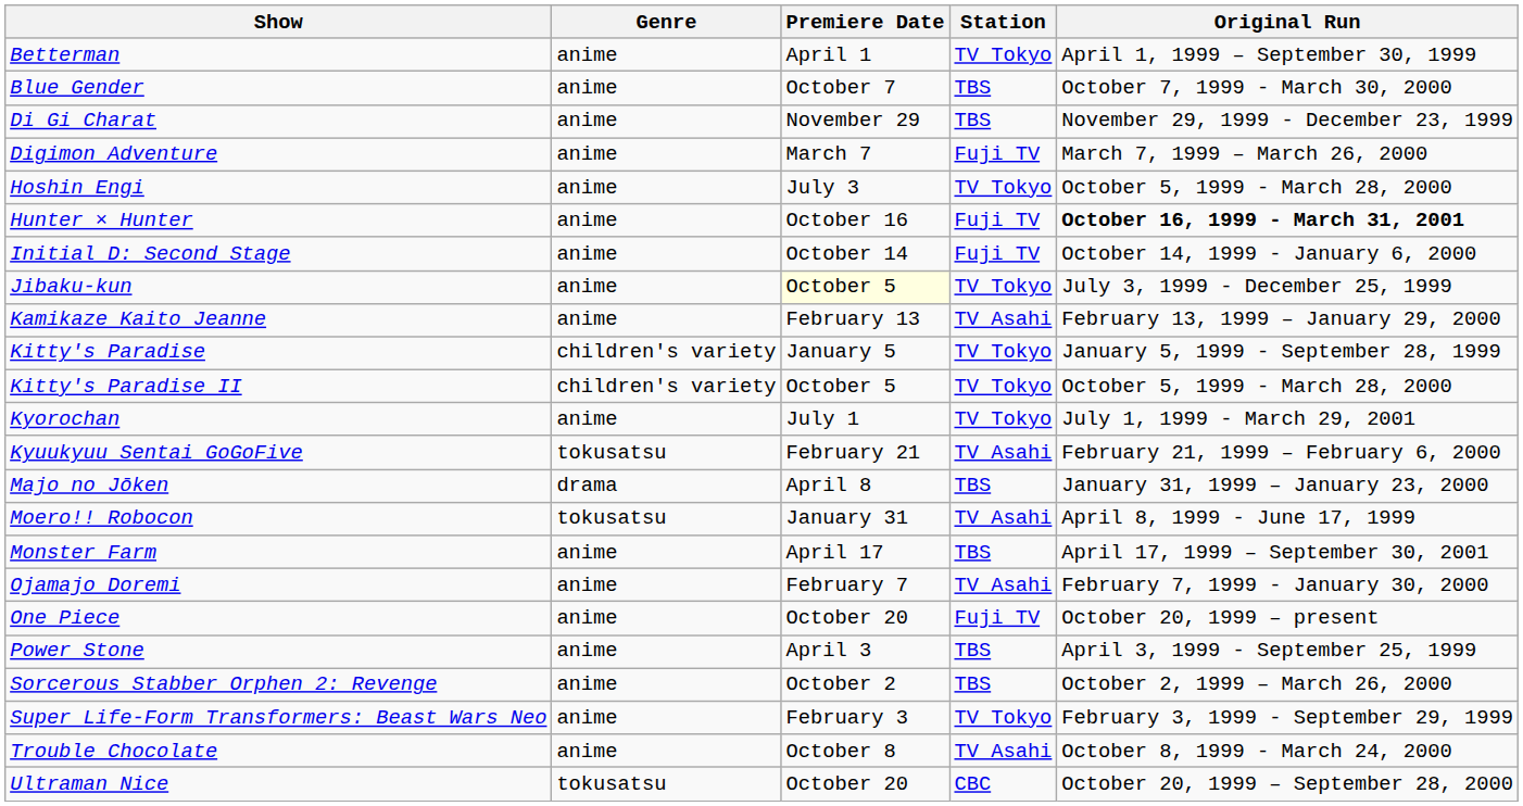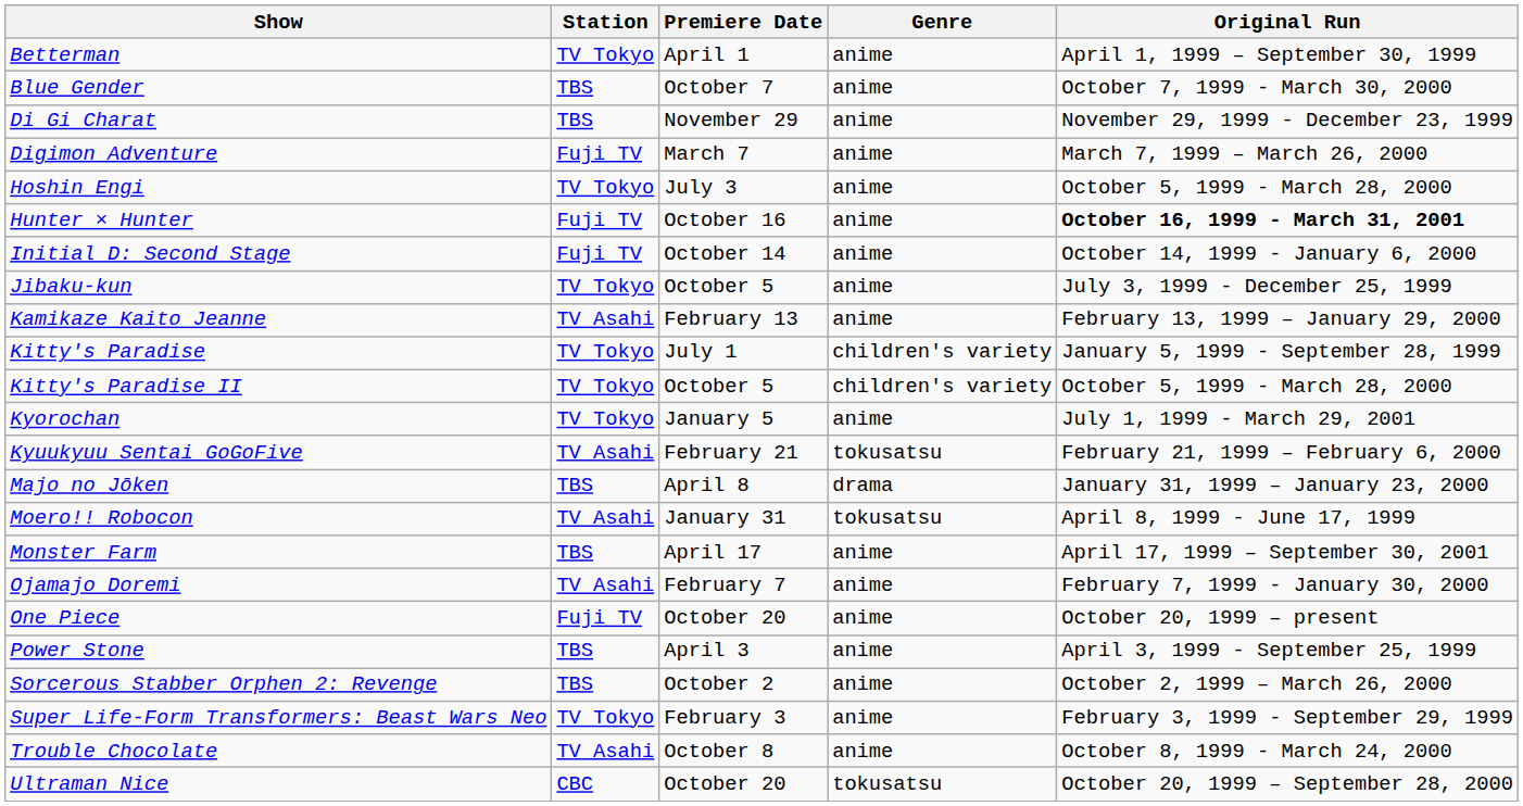columns swapped: Station <-> Genre
Jibaku-kun | Premiere Date: lightyellow background -> no background
Kitty's Paradise | Premiere Date: January 5 -> July 1
Kyorochan | Premiere Date: July 1 -> January 5
